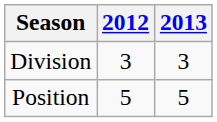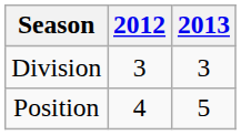Position | 2012: 5 -> 4
